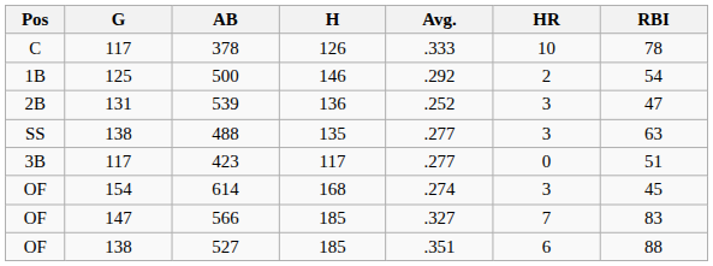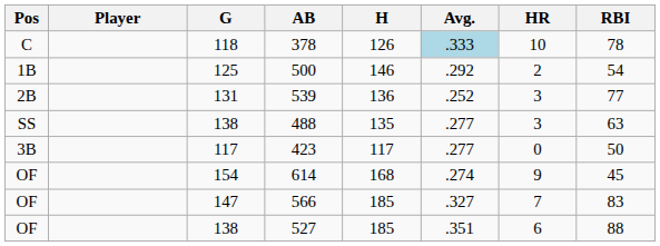+ column: Player
378 | G: 117 -> 118
378 | Avg.: no background -> lightblue background
539 | RBI: 47 -> 77
423 | RBI: 51 -> 50
614 | HR: 3 -> 9
